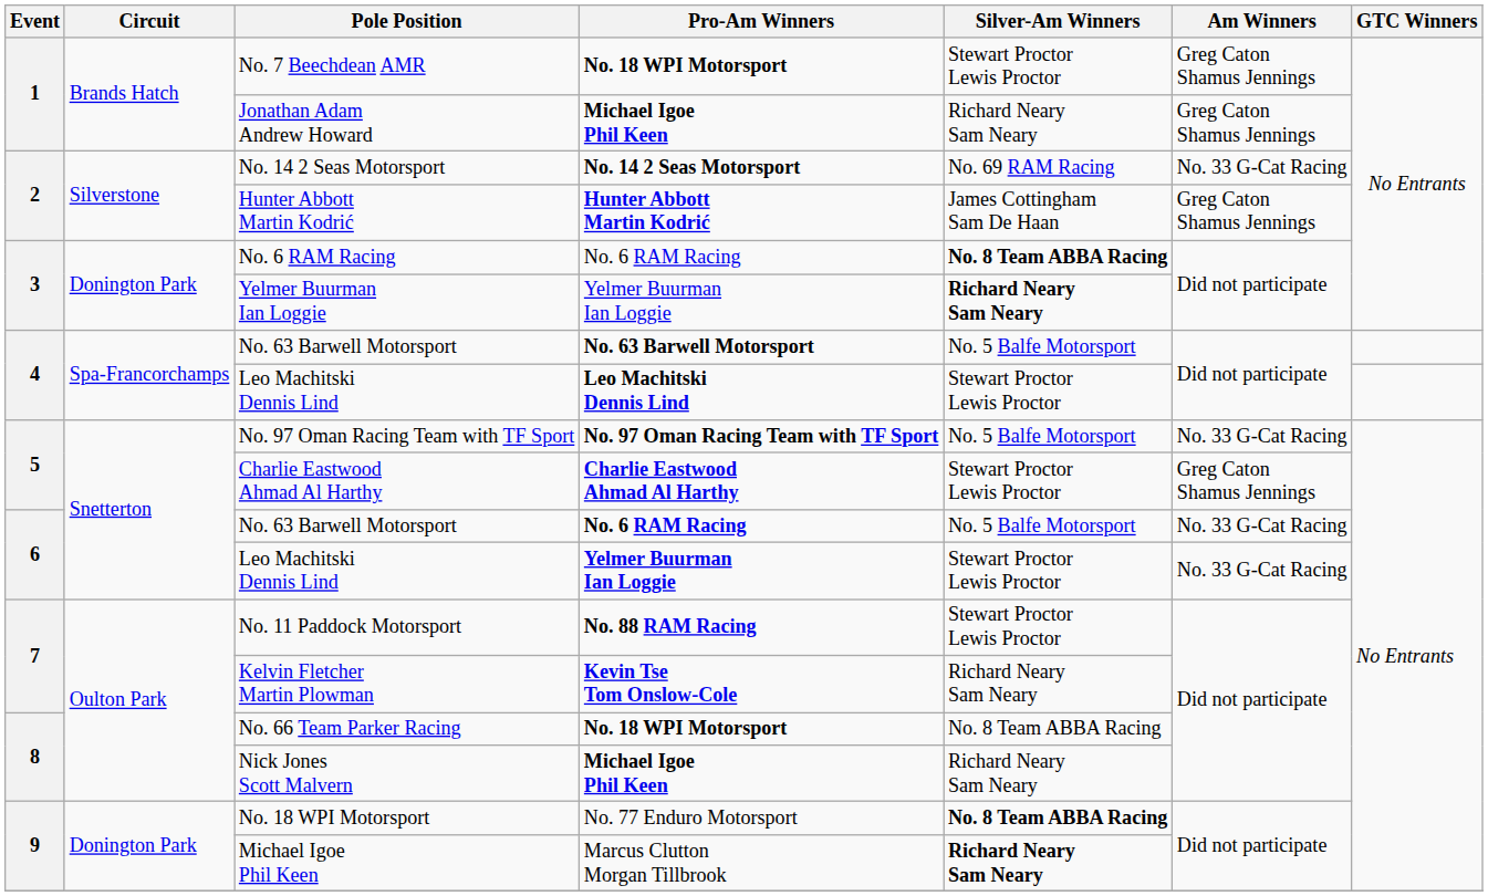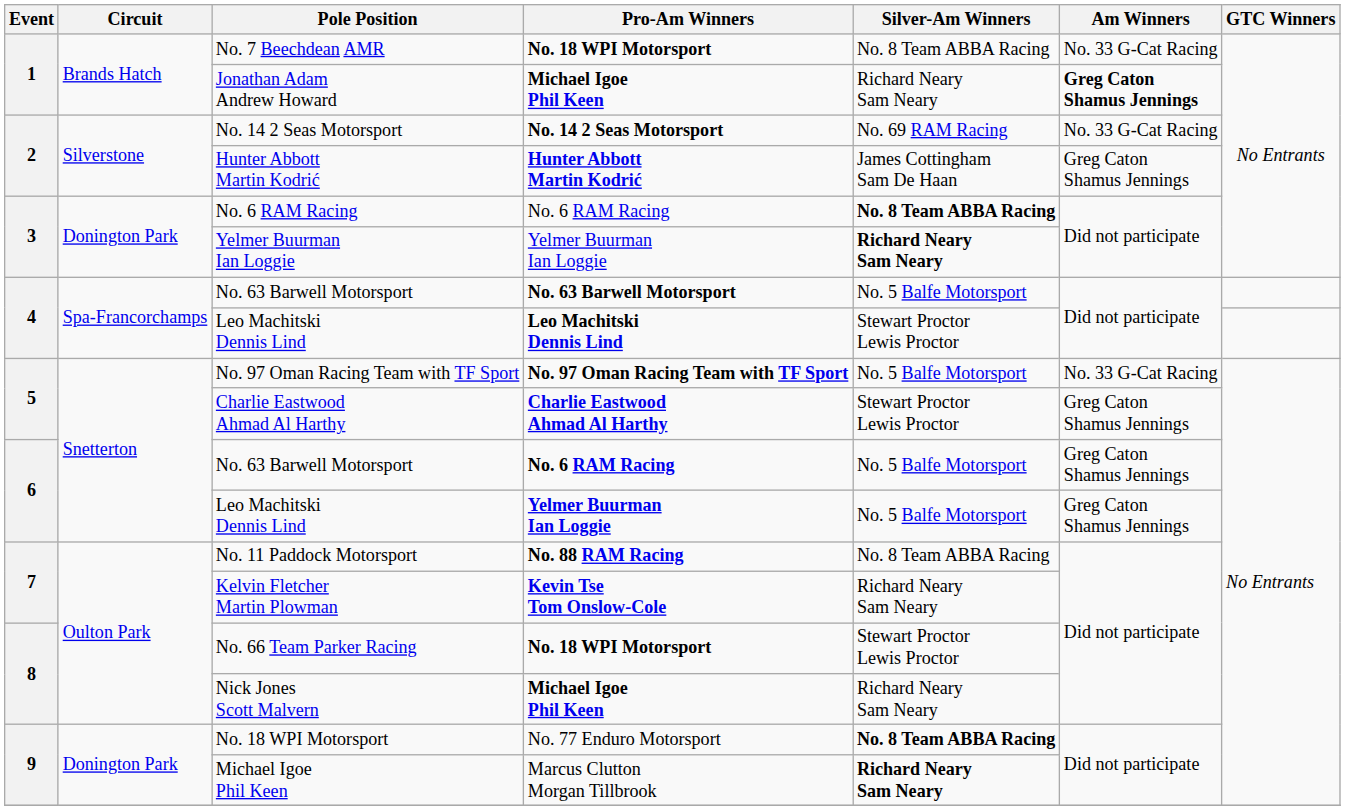No. 7 Beechdean AMR | Silver-Am Winners: Stewart Proctor Lewis Proctor -> No. 8 Team ABBA Racing
No. 7 Beechdean AMR | Am Winners: Greg Caton Shamus Jennings -> No. 33 G-Cat Racing
Jonathan Adam Andrew Howard | Am Winners: normal -> bold
No. 63 Barwell Motorsport / No. 6 RAM Racing | Am Winners: No. 33 G-Cat Racing -> Greg Caton Shamus Jennings
Leo Machitski Dennis Lind / Yelmer Buurman Ian Loggie | Silver-Am Winners: Stewart Proctor Lewis Proctor -> No. 5 Balfe Motorsport
Leo Machitski Dennis Lind / Yelmer Buurman Ian Loggie | Am Winners: No. 33 G-Cat Racing -> Greg Caton Shamus Jennings
No. 11 Paddock Motorsport | Silver-Am Winners: Stewart Proctor Lewis Proctor -> No. 8 Team ABBA Racing
No. 66 Team Parker Racing | Silver-Am Winners: No. 8 Team ABBA Racing -> Stewart Proctor Lewis Proctor
